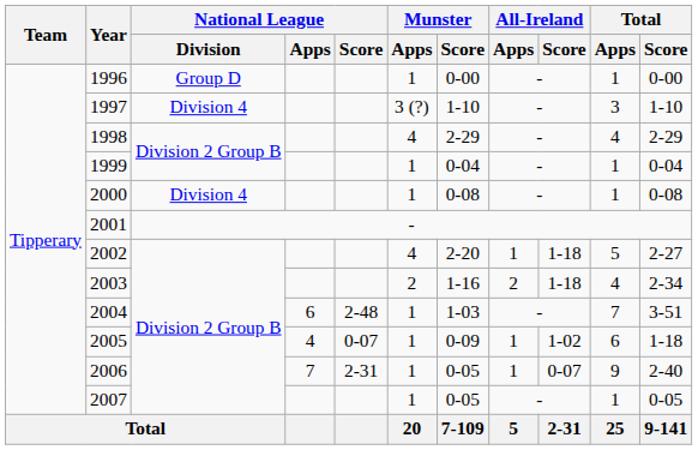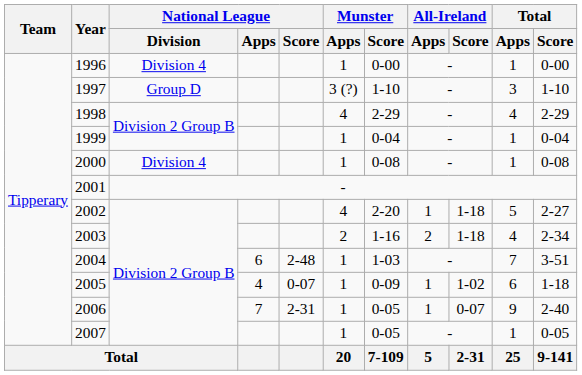1996 | National League / Division: Group D -> Division 4
1997 | National League / Division: Division 4 -> Group D
